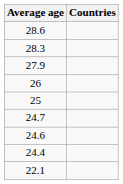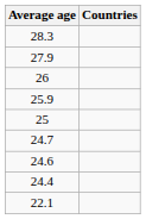- row: 28.6
+ row: 25.9
